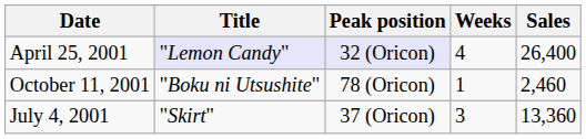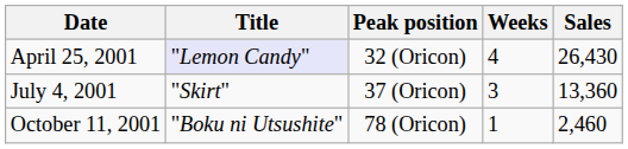April 25, 2001 | Peak position: lavender background -> no background
April 25, 2001 | Sales: 26,400 -> 26,430
rows swapped: July 4, 2001 <-> October 11, 2001
